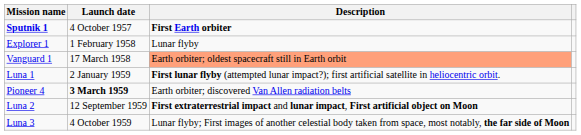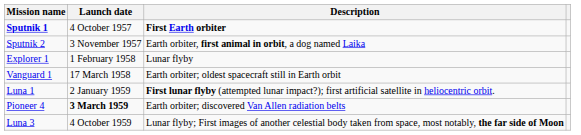+ row: Sputnik 2 | 3 November 1957 | Earth orbiter, first animal in orbit, a dog named Laika
Vanguard 1 | Description: lightsalmon background -> no background
- row: Luna 2 | 12 September 1959 | First extraterrestrial impact and lunar impact, First artificial object on Moon
